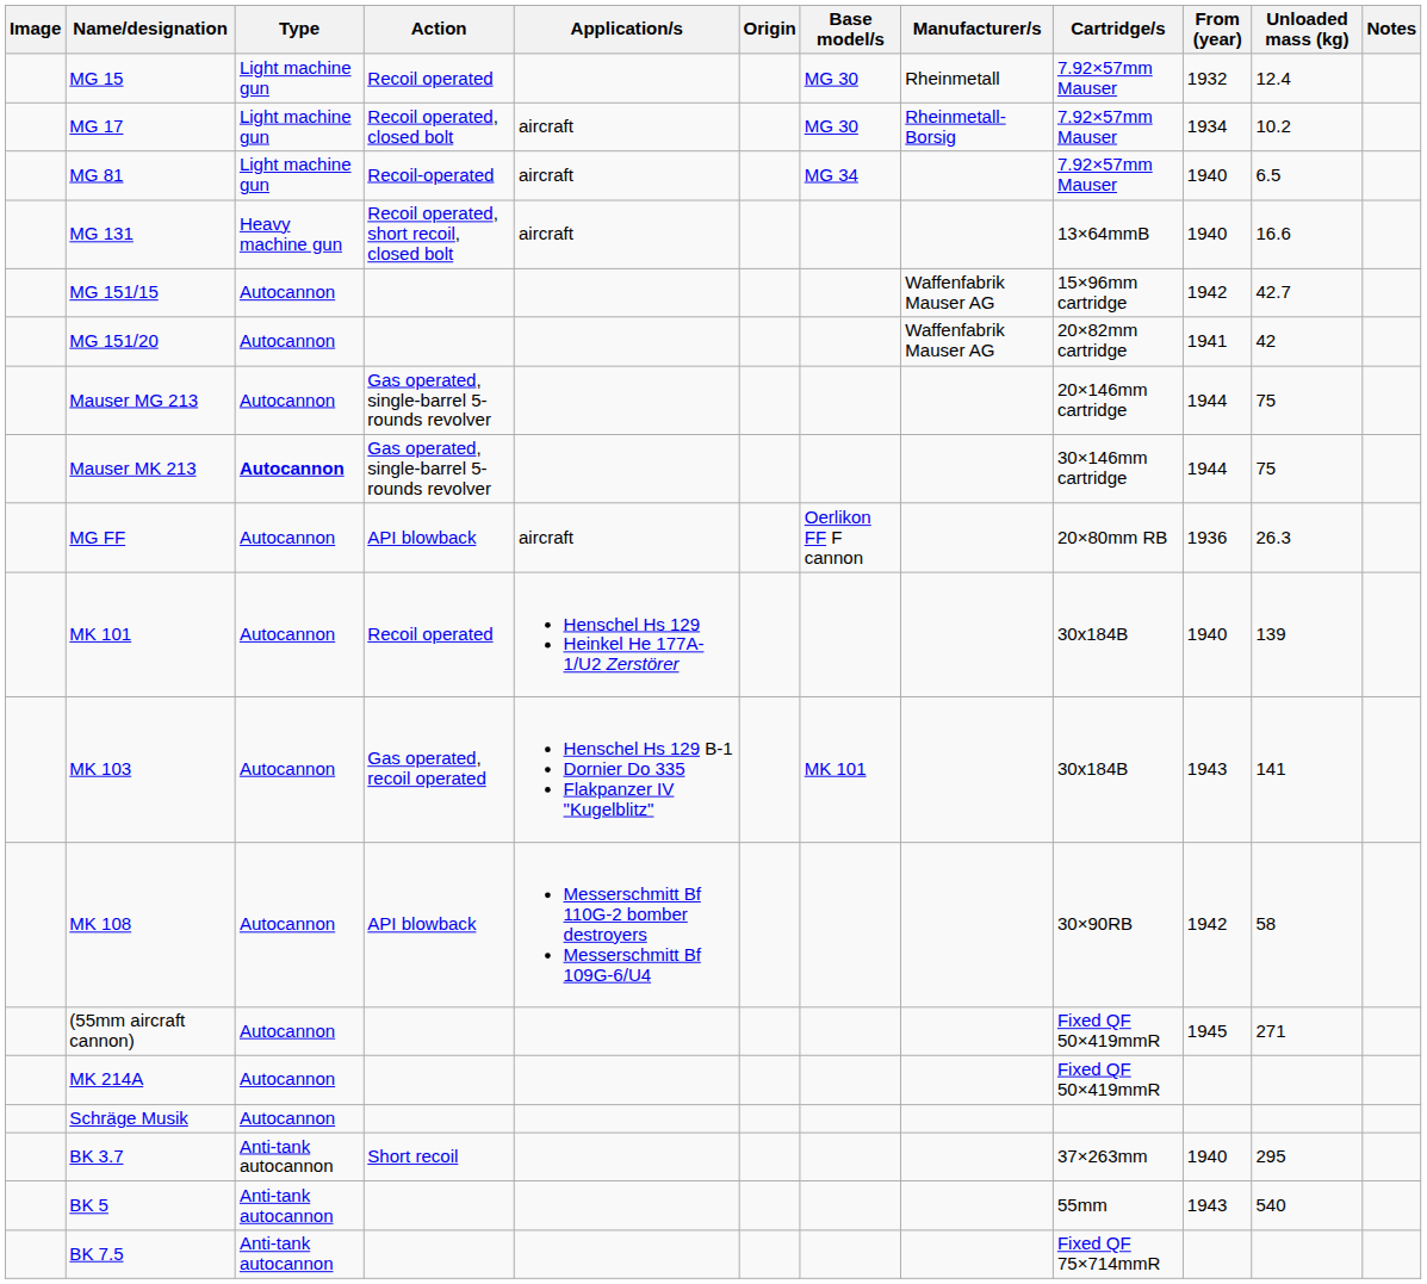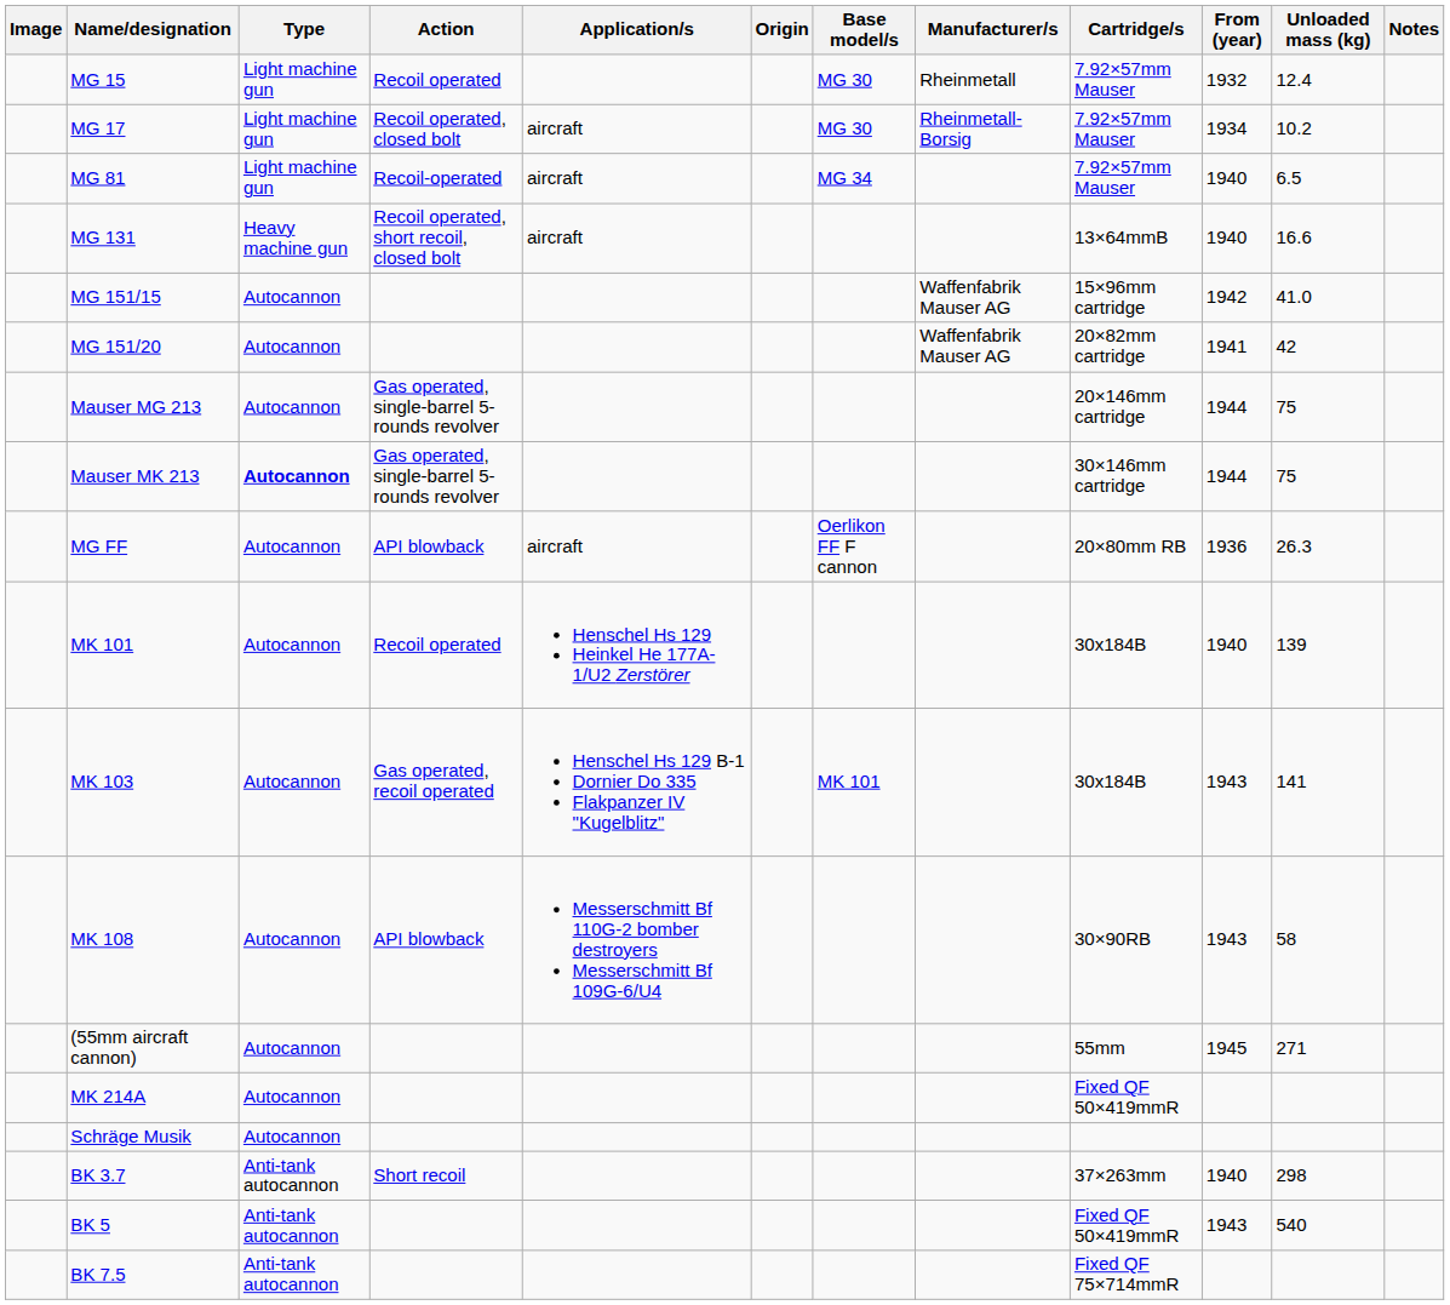MG 151/15 | Unloaded mass (kg): 42.7 -> 41.0
MK 108 | From (year): 1942 -> 1943
(55mm aircraft cannon) | Cartridge/s: Fixed QF 50×419mmR -> 55mm
BK 3.7 | Unloaded mass (kg): 295 -> 298
BK 5 | Cartridge/s: 55mm -> Fixed QF 50×419mmR
